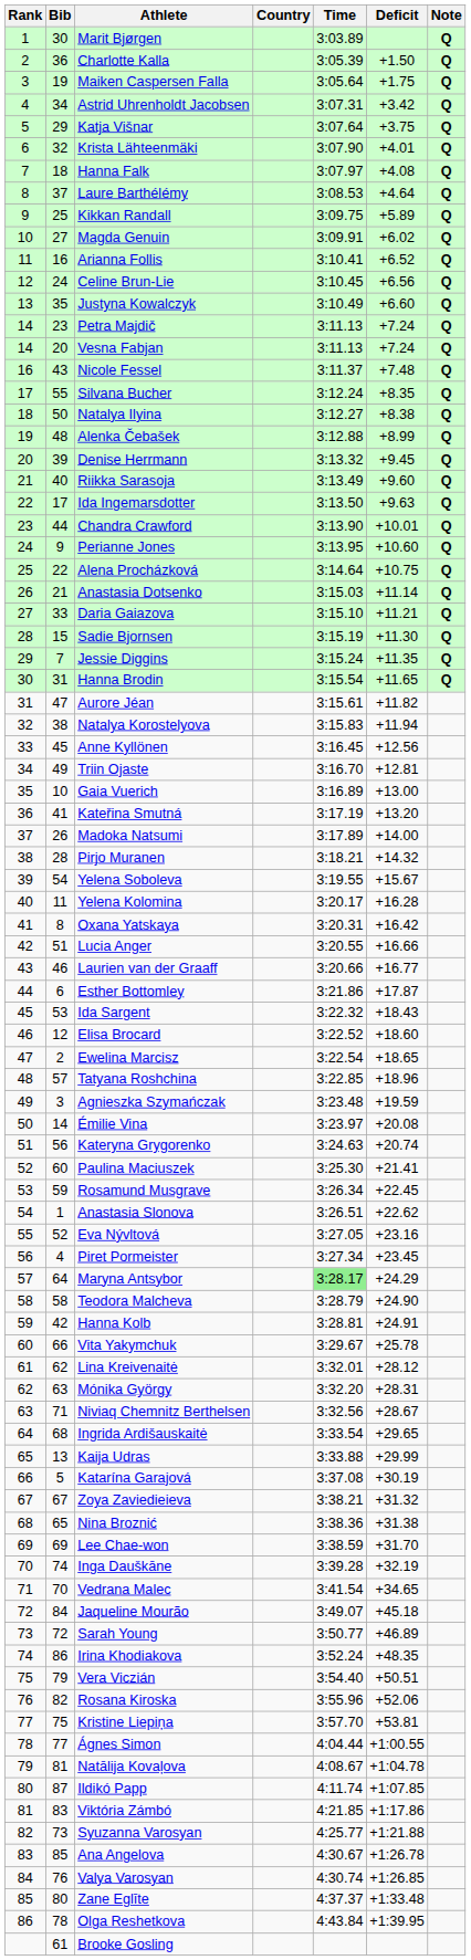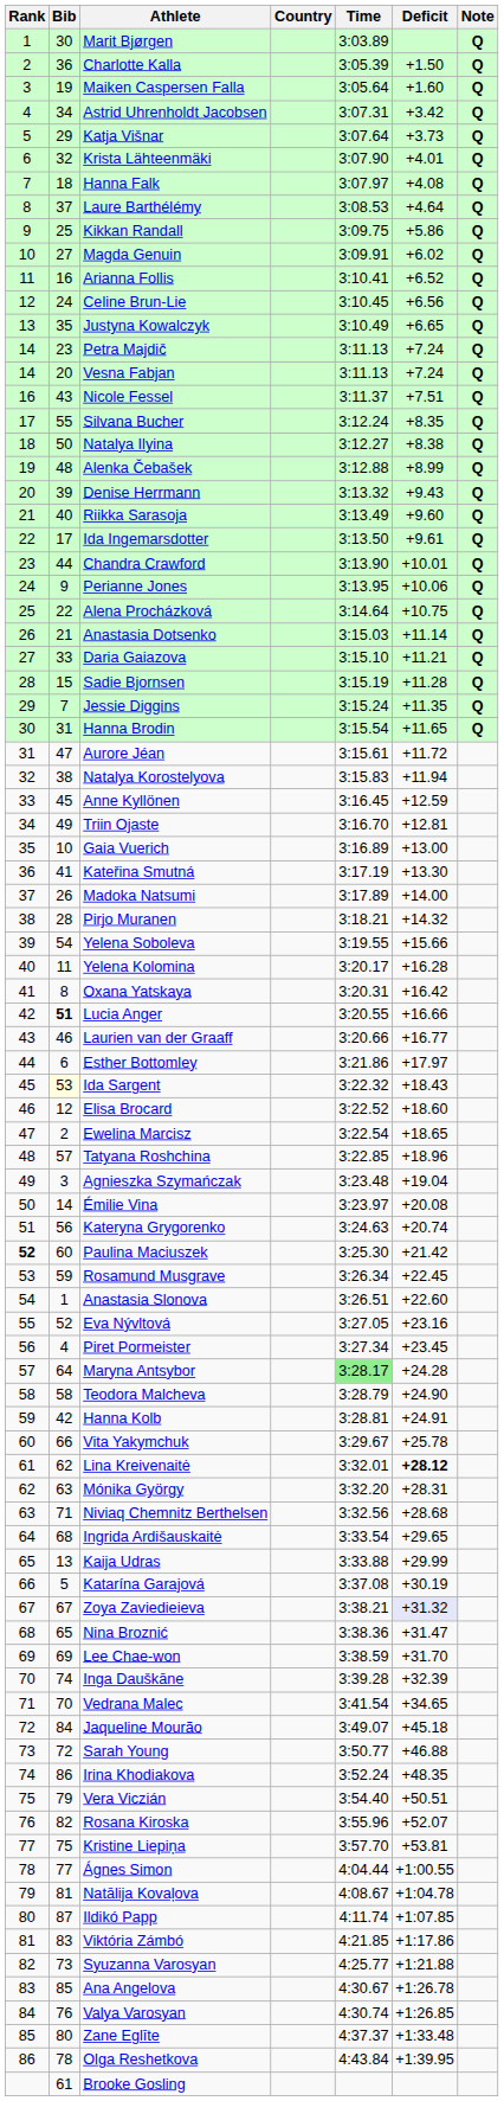Maiken Caspersen Falla | Deficit: +1.75 -> +1.60
Katja Višnar | Deficit: +3.75 -> +3.73
Kikkan Randall | Deficit: +5.89 -> +5.86
Justyna Kowalczyk | Deficit: +6.60 -> +6.65
Nicole Fessel | Deficit: +7.48 -> +7.51
Denise Herrmann | Deficit: +9.45 -> +9.43
Ida Ingemarsdotter | Deficit: +9.63 -> +9.61
Perianne Jones | Deficit: +10.60 -> +10.06
Sadie Bjornsen | Deficit: +11.30 -> +11.28
Aurore Jéan | Deficit: +11.82 -> +11.72
Anne Kyllönen | Deficit: +12.56 -> +12.59
Kateřina Smutná | Deficit: +13.20 -> +13.30
Yelena Soboleva | Deficit: +15.67 -> +15.66
Lucia Anger | Bib: normal -> bold
Esther Bottomley | Deficit: +17.87 -> +17.97
Ida Sargent | Bib: no background -> lightyellow background
Agnieszka Szymańczak | Deficit: +19.59 -> +19.04
Paulina Maciuszek | Rank: normal -> bold
Paulina Maciuszek | Deficit: +21.41 -> +21.42
Anastasia Slonova | Deficit: +22.62 -> +22.60
Maryna Antsybor | Deficit: +24.29 -> +24.28
Lina Kreivenaitė | Deficit: normal -> bold
Niviaq Chemnitz Berthelsen | Deficit: +28.67 -> +28.68
Zoya Zaviedieieva | Deficit: no background -> lavender background
Nina Broznić | Deficit: +31.38 -> +31.47
Inga Dauškāne | Deficit: +32.19 -> +32.39
Sarah Young | Deficit: +46.89 -> +46.88
Rosana Kiroska | Deficit: +52.06 -> +52.07
